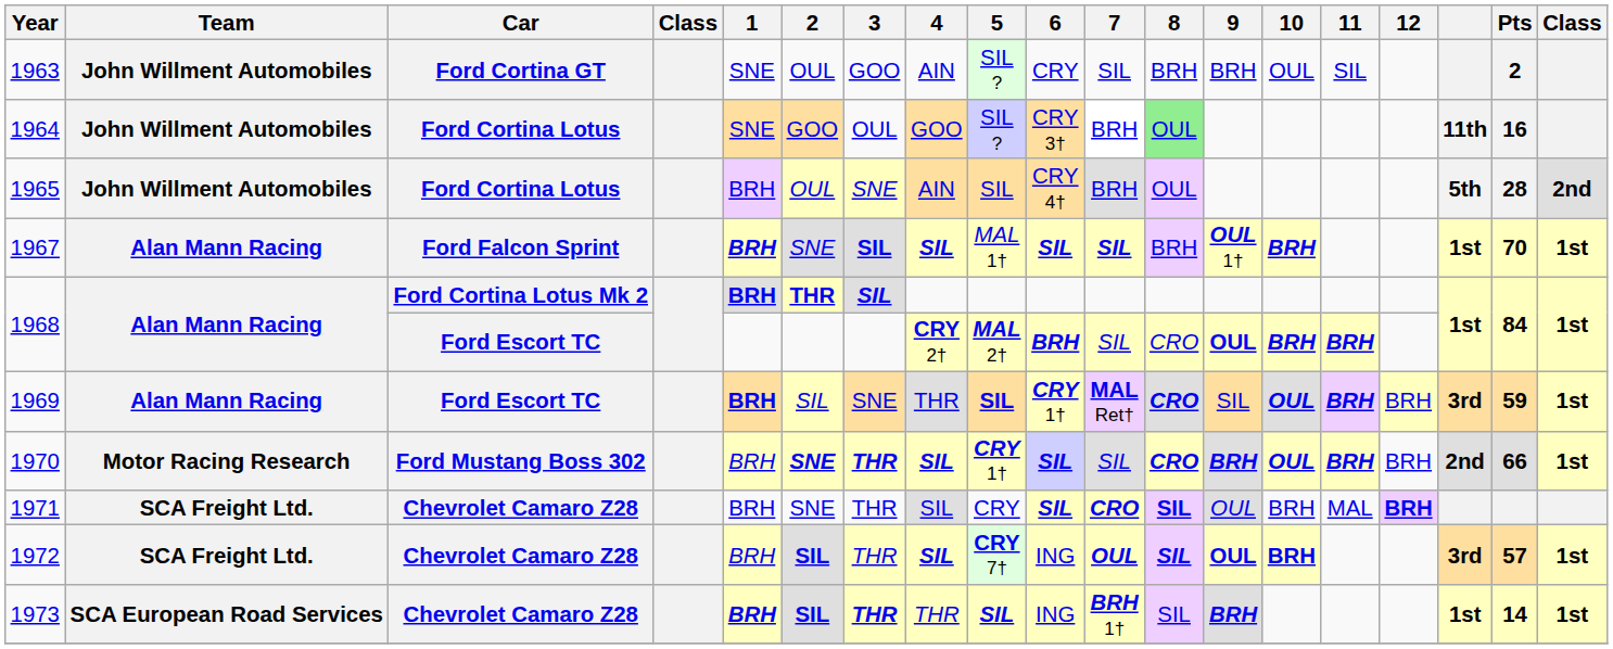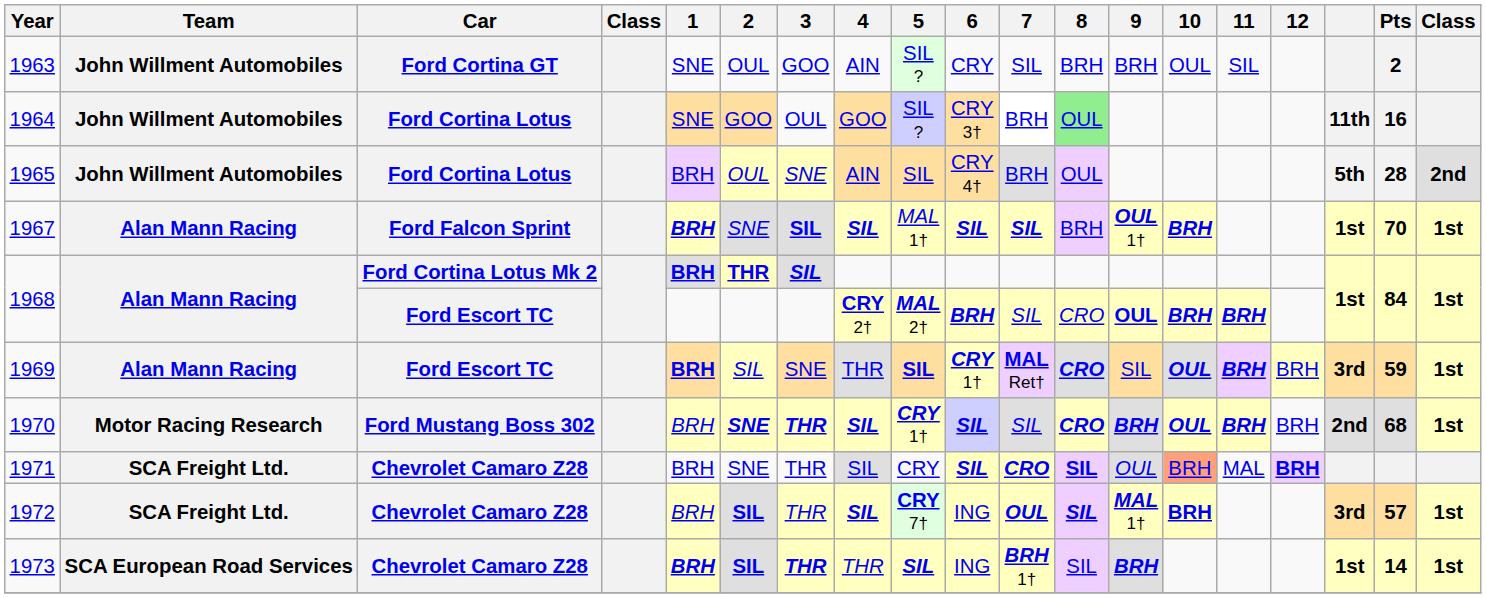1970 | Pts: 66 -> 68
1971 | 10: no background -> lightsalmon background
1972 | 9: OUL -> MAL 1†
